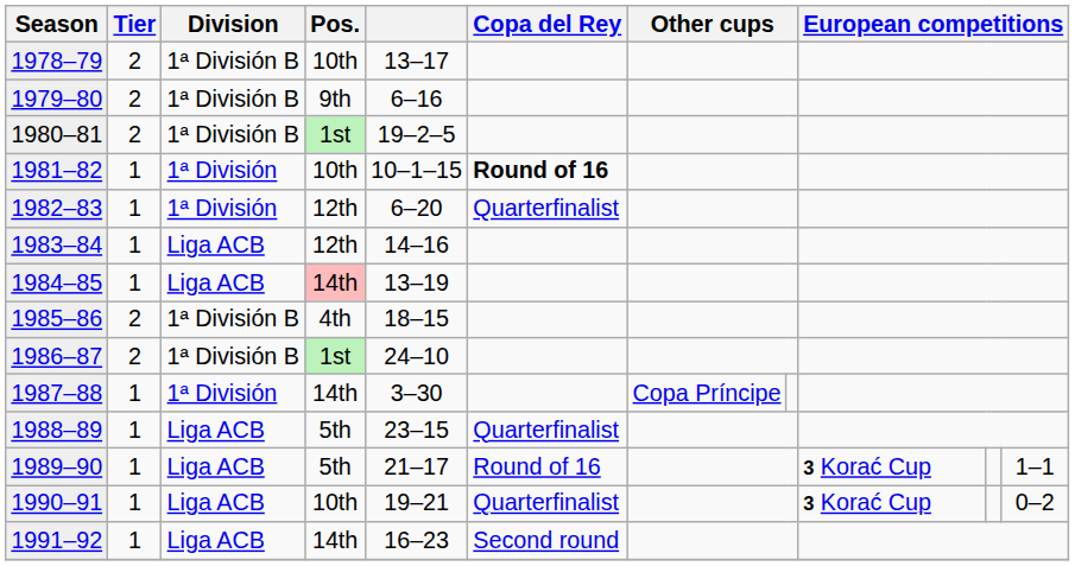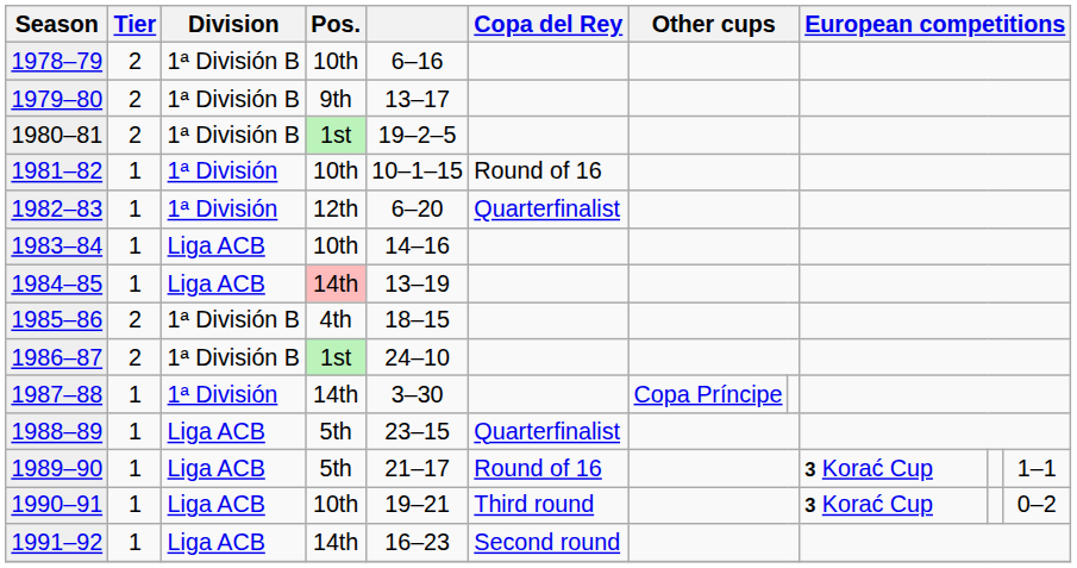1978–79 | column 5: 13–17 -> 6–16
1979–80 | column 5: 6–16 -> 13–17
1981–82 | Copa del Rey: bold -> normal
1983–84 | Pos.: 12th -> 10th
1990–91 | Copa del Rey: Quarterfinalist -> Third round
